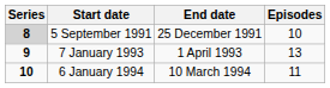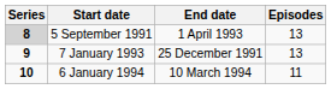5 September 1991 | End date: 25 December 1991 -> 1 April 1993
5 September 1991 | Episodes: 10 -> 13
7 January 1993 | End date: 1 April 1993 -> 25 December 1991
